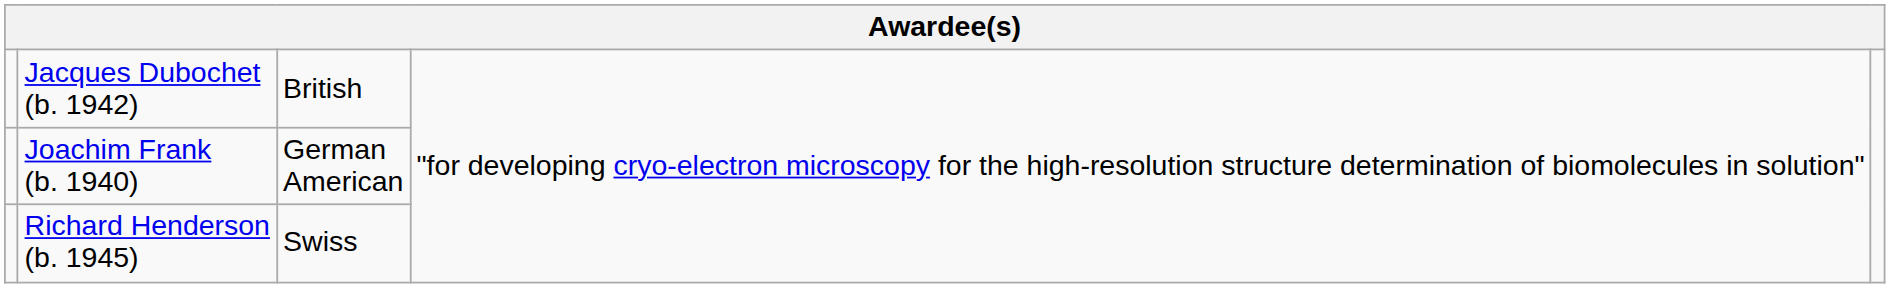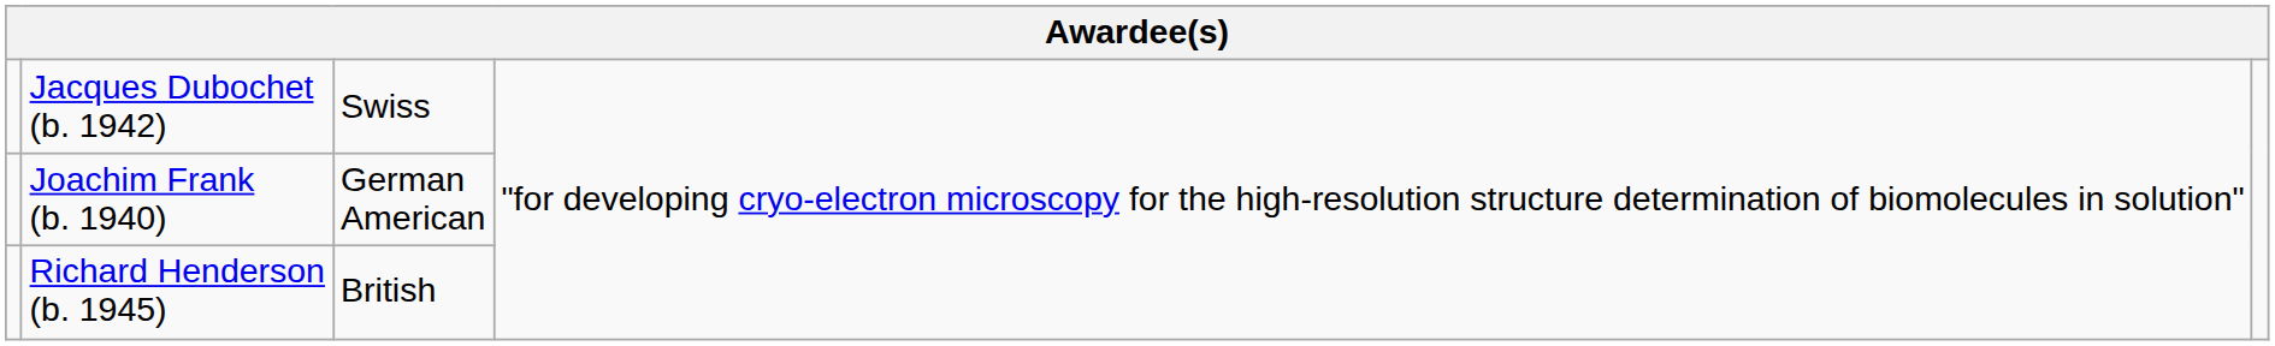Jacques Dubochet (b. 1942) | column 3: British -> Swiss
Richard Henderson (b. 1945) | column 3: Swiss -> British
